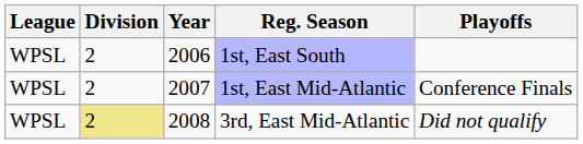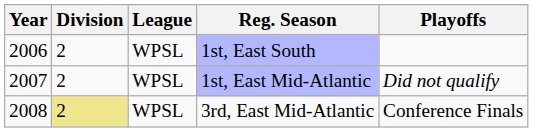columns swapped: Year <-> League
1st, East Mid-Atlantic | Playoffs: Conference Finals -> Did not qualify
3rd, East Mid-Atlantic | Playoffs: Did not qualify -> Conference Finals
